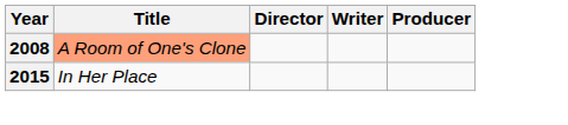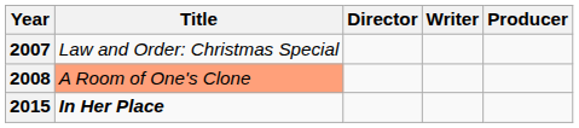+ row: 2007 | Law and Order: Christmas Special
2015 | Title: normal -> bold
